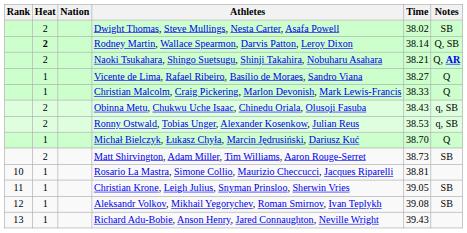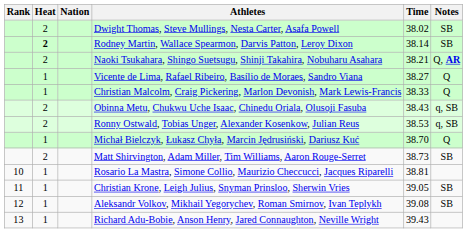Rodney Martin, Wallace Spearmon, Darvis Patton, Leroy Dixon | Notes: Q, SB -> SB
